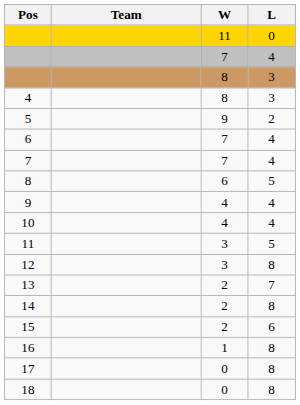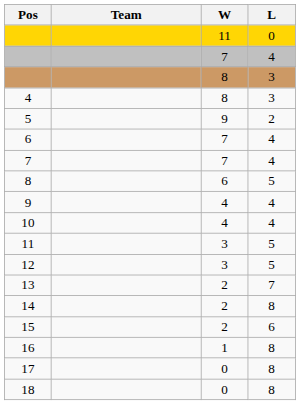12 | L: 8 -> 5
